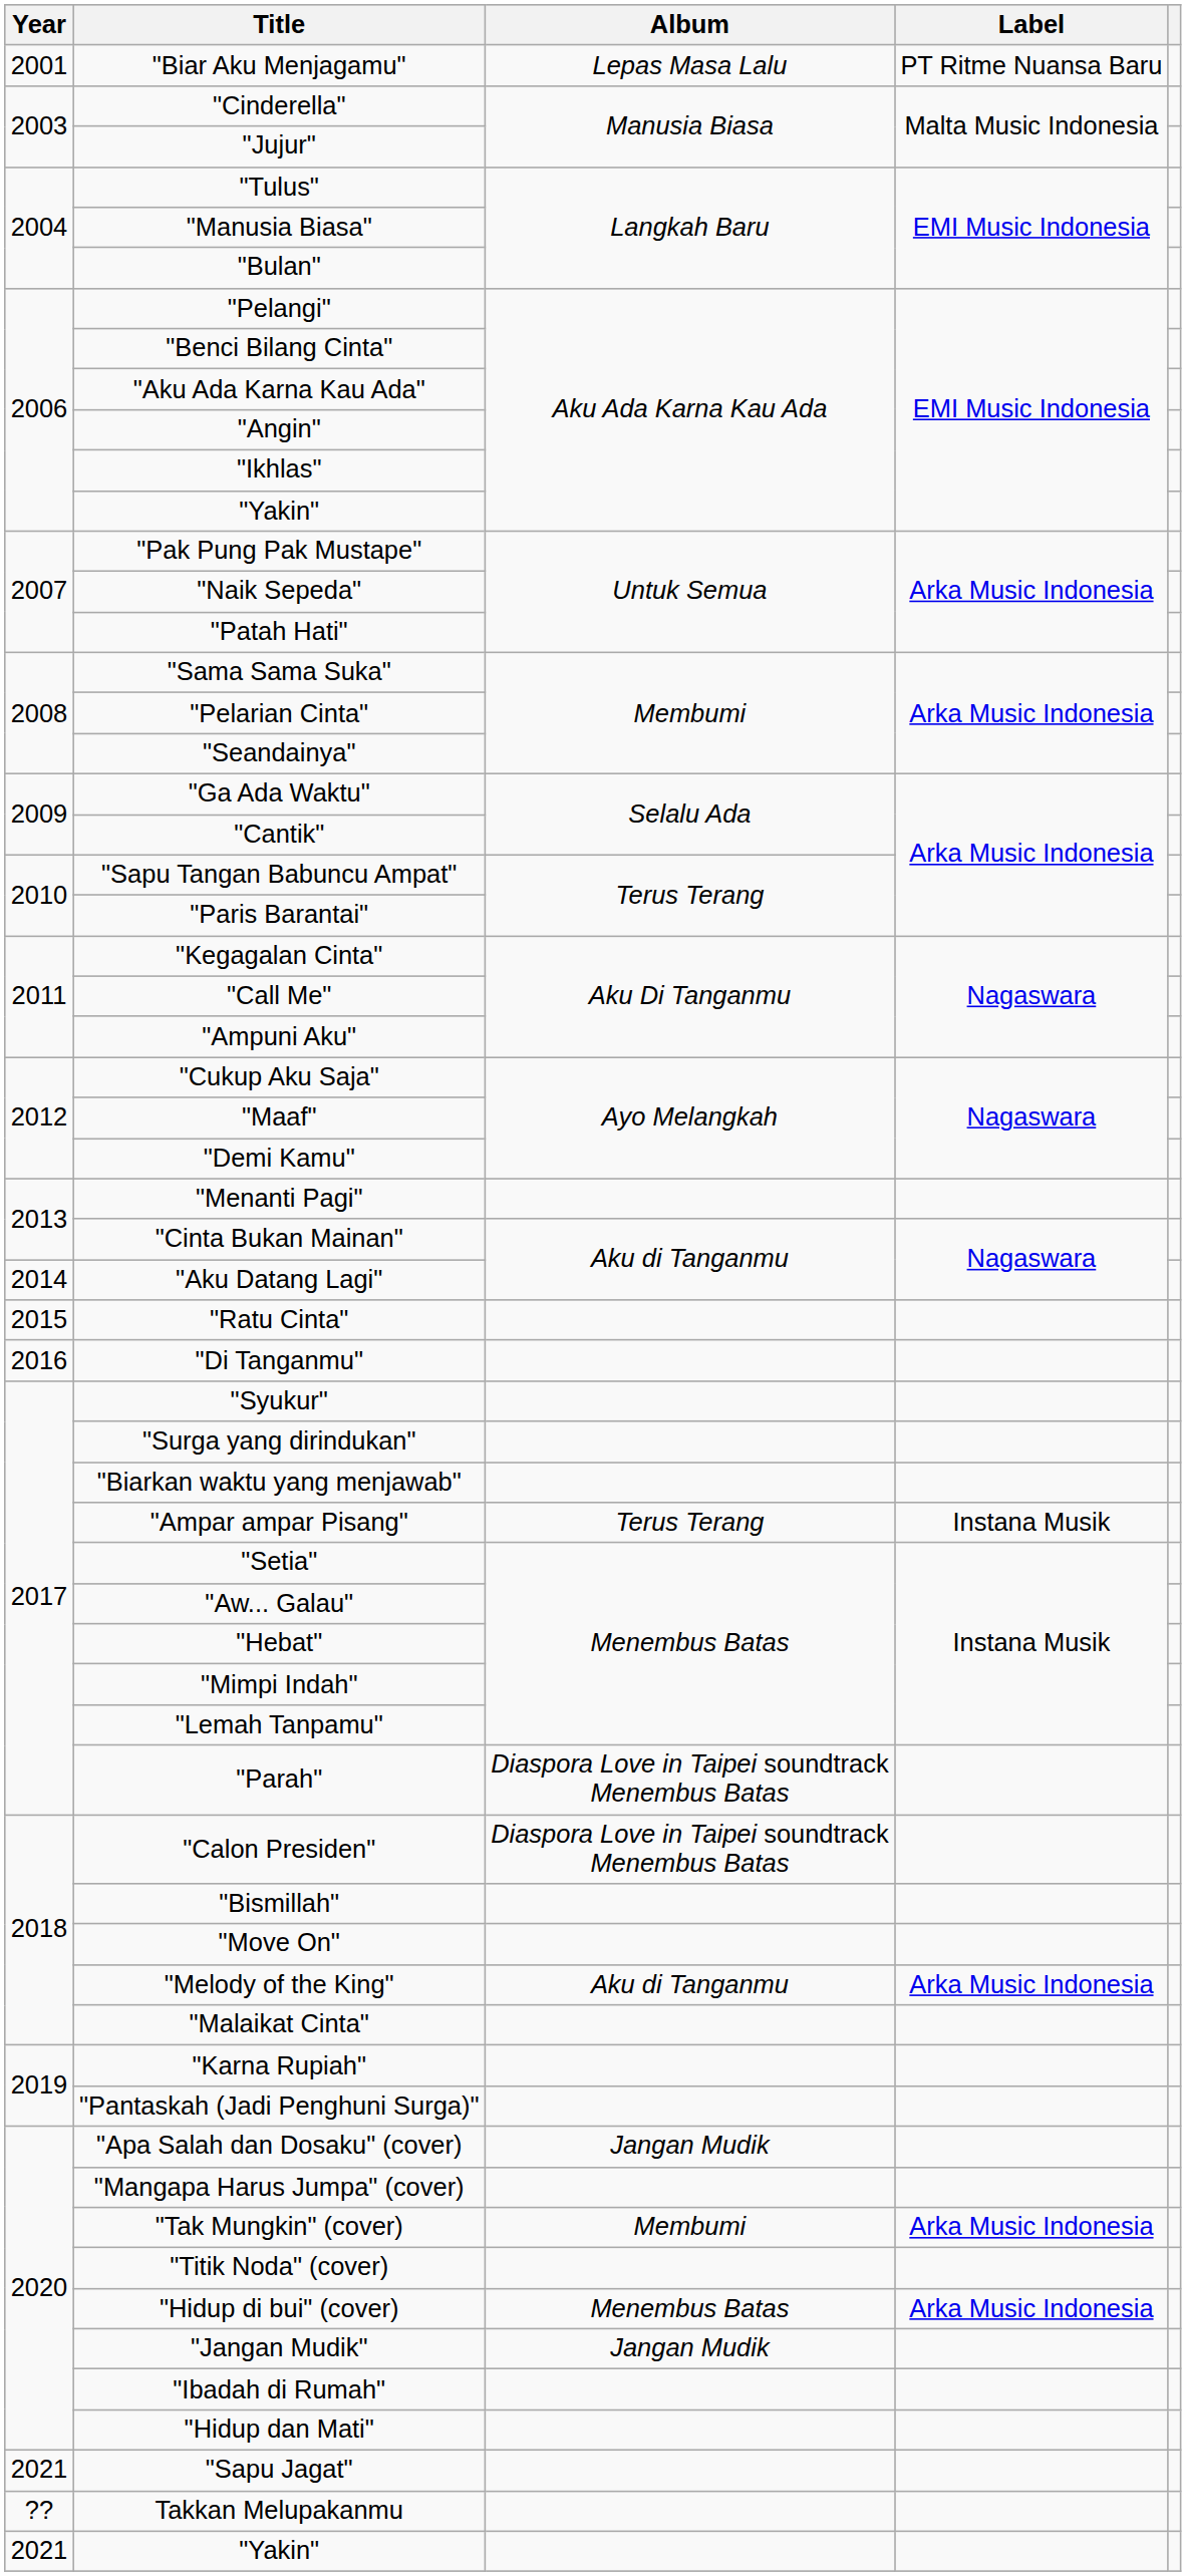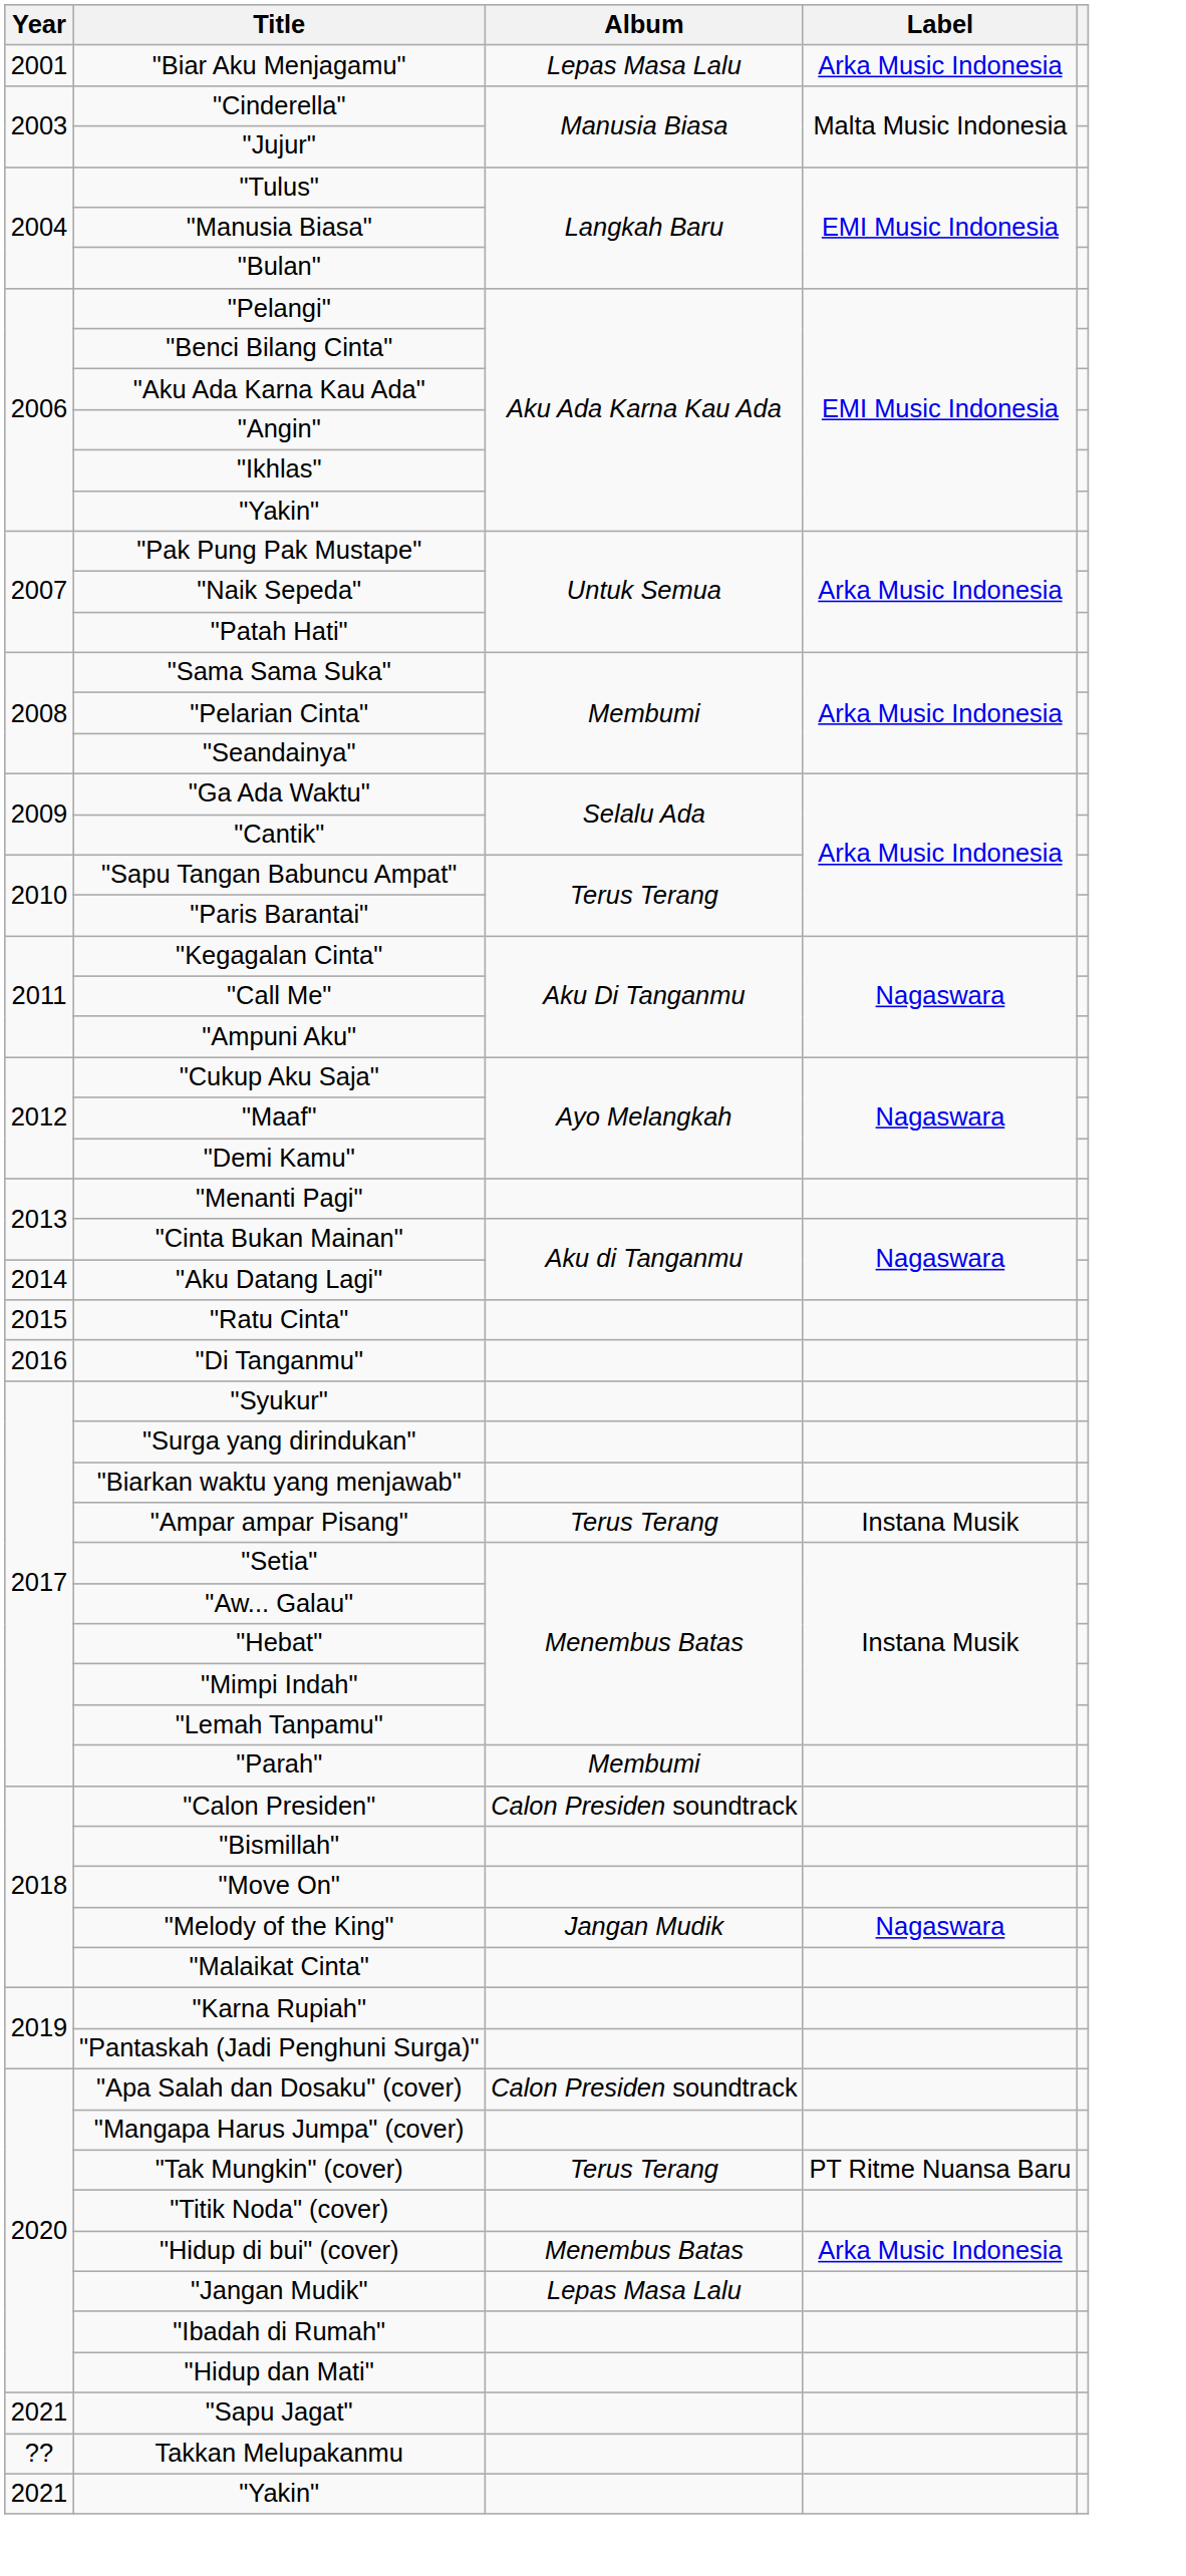"Biar Aku Menjagamu" | Label: PT Ritme Nuansa Baru -> Arka Music Indonesia
"Parah" | Album: Diaspora Love in Taipei soundtrack Menembus Batas -> Membumi
"Calon Presiden" | Album: Diaspora Love in Taipei soundtrack Menembus Batas -> Calon Presiden soundtrack
"Melody of the King" | Album: Aku di Tanganmu -> Jangan Mudik
"Melody of the King" | Label: Arka Music Indonesia -> Nagaswara
"Apa Salah dan Dosaku" (cover) | Album: Jangan Mudik -> Calon Presiden soundtrack
"Tak Mungkin" (cover) | Album: Membumi -> Terus Terang
"Tak Mungkin" (cover) | Label: Arka Music Indonesia -> PT Ritme Nuansa Baru
"Jangan Mudik" | Album: Jangan Mudik -> Lepas Masa Lalu
